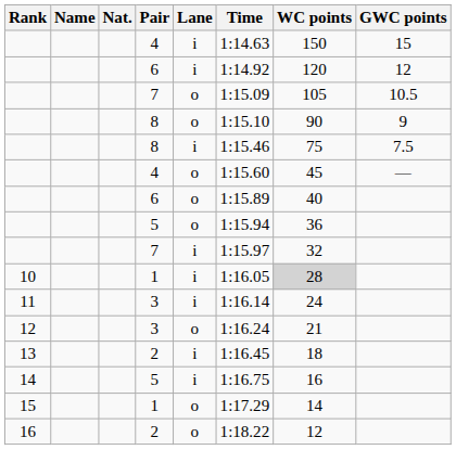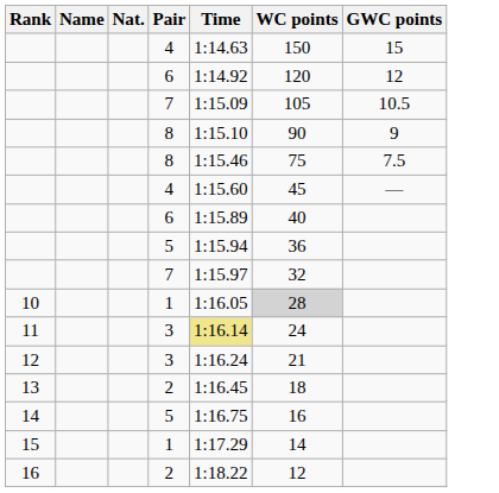- column: Lane | i | i | o | o | i | o | o | o | i | i | i | o | i | i | o | o
11 | Time: no background -> khaki background
